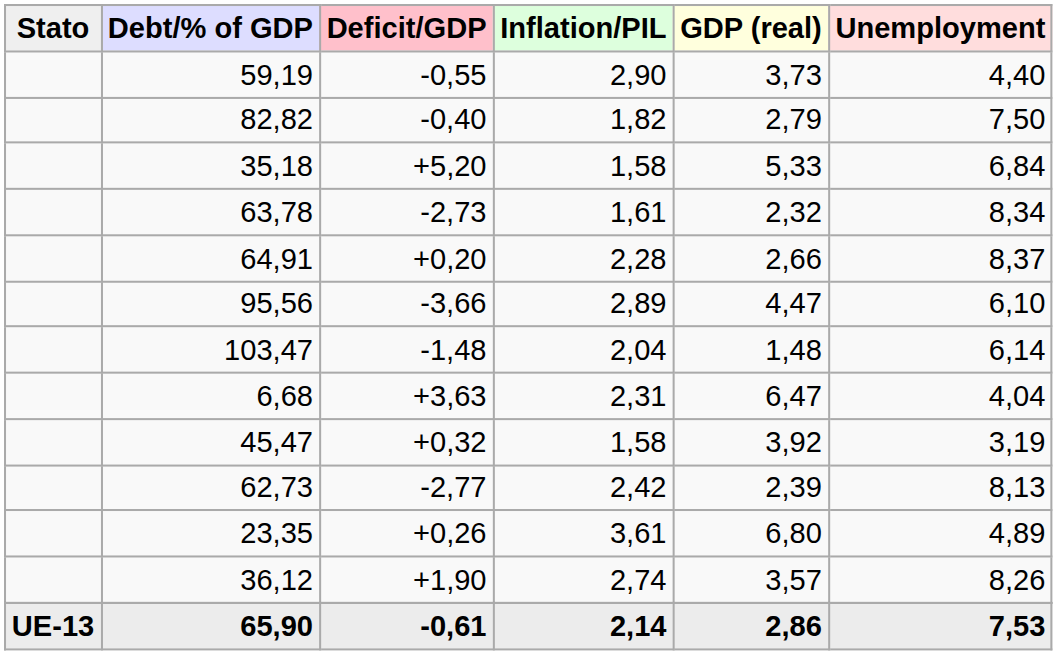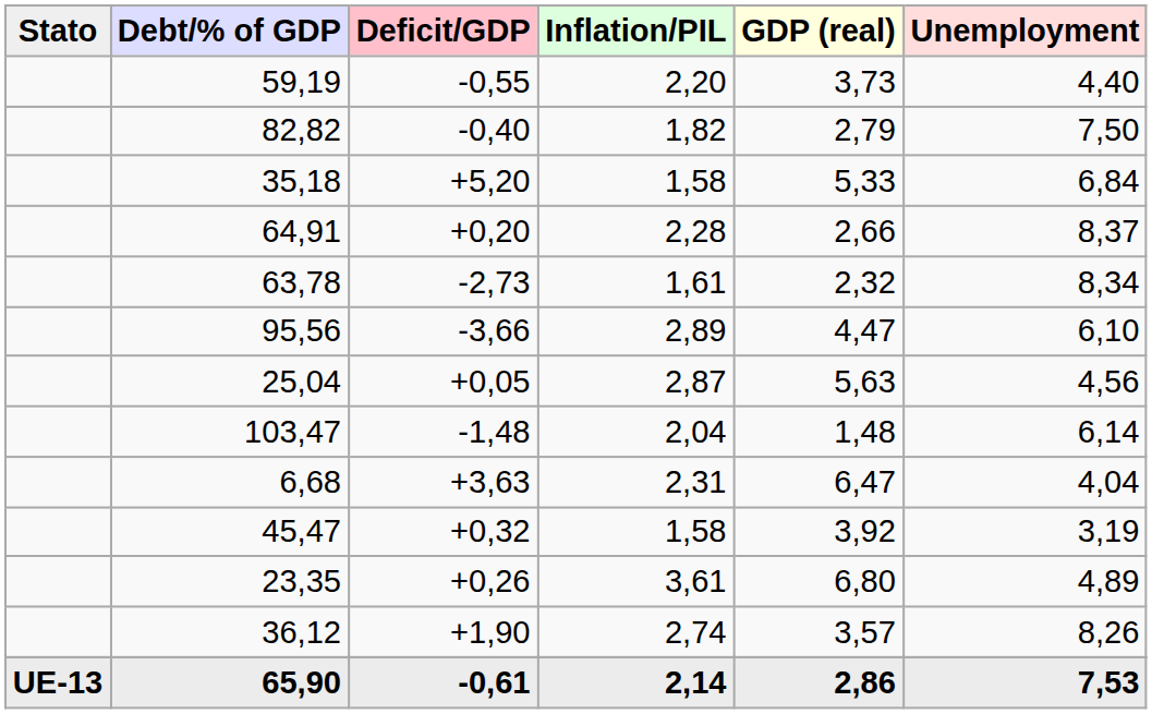59,19 | Inflation/PIL: 2,90 -> 2,20
rows swapped: 63,78 <-> 64,91
+ row: 25,04 | +0,05 | 2,87 | 5,63 | 4,56
- row: 62,73 | -2,77 | 2,42 | 2,39 | 8,13
